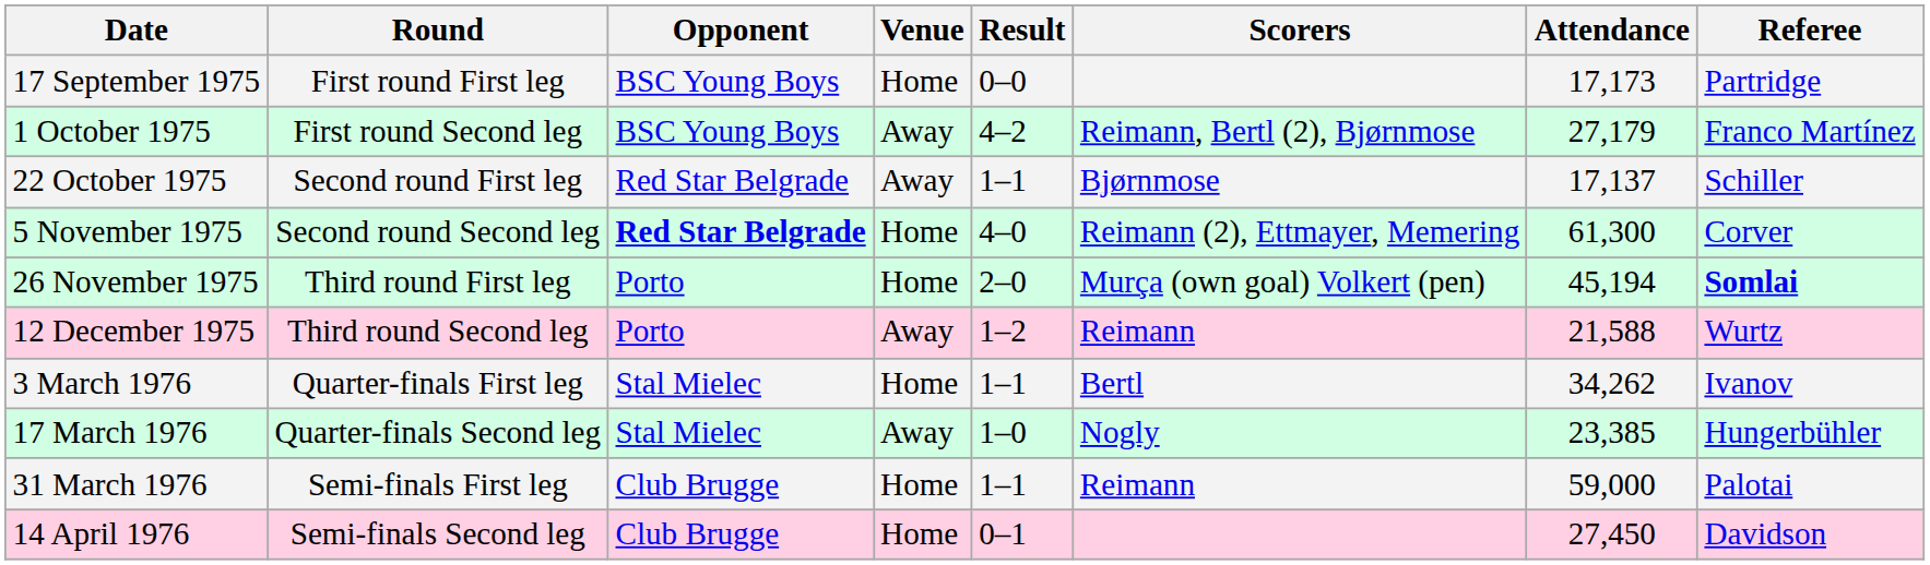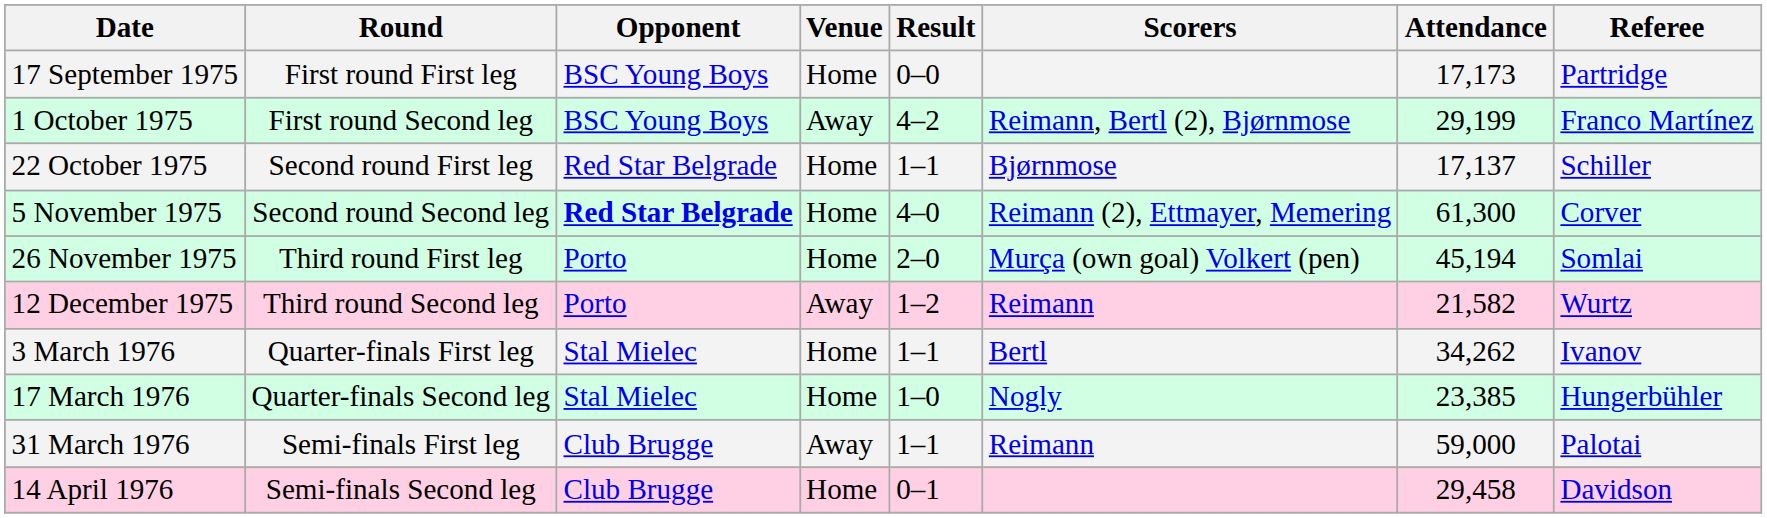1 October 1975 | Attendance: 27,179 -> 29,199
22 October 1975 | Venue: Away -> Home
26 November 1975 | Referee: bold -> normal
12 December 1975 | Attendance: 21,588 -> 21,582
17 March 1976 | Venue: Away -> Home
31 March 1976 | Venue: Home -> Away
14 April 1976 | Attendance: 27,450 -> 29,458
